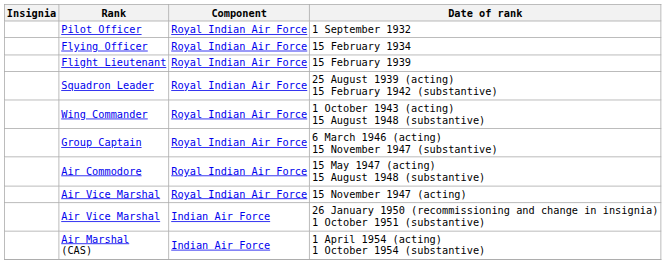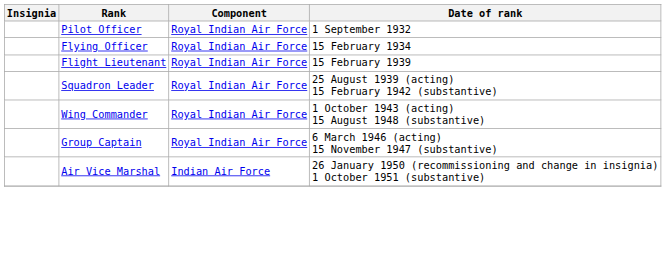- row: Air Commodore | Royal Indian Air Force | 15 May 1947 (acting) 15 August 1948 (substantive)
- row: Air Vice Marshal | Royal Indian Air Force | 15 November 1947 (acting)
- row: Air Marshal (CAS) | Indian Air Force | 1 April 1954 (acting) 1 October 1954 (substantive)
